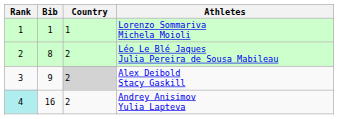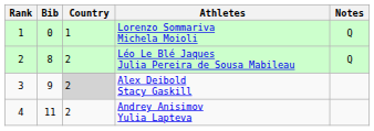+ column: Notes | Q | Q
Lorenzo Sommariva Michela Moioli | Bib: 1 -> 0
Andrey Anisimov Yulia Lapteva | Rank: paleturquoise background -> no background
Andrey Anisimov Yulia Lapteva | Bib: 16 -> 11
